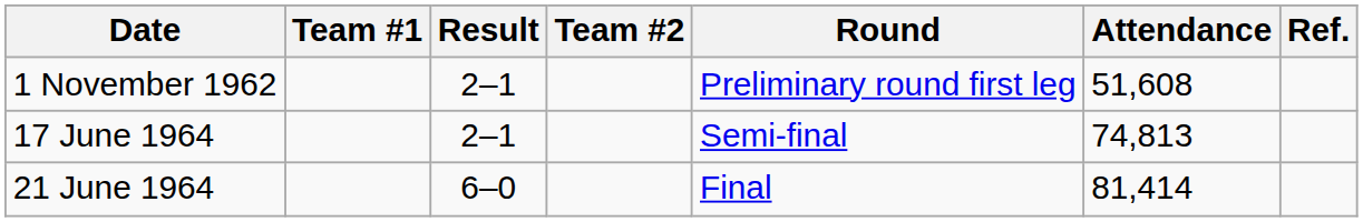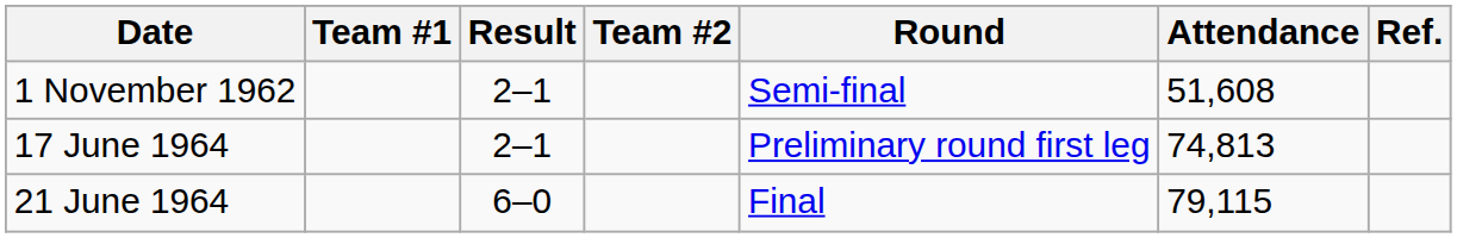1 November 1962 | Round: Preliminary round first leg -> Semi-final
17 June 1964 | Round: Semi-final -> Preliminary round first leg
21 June 1964 | Attendance: 81,414 -> 79,115
